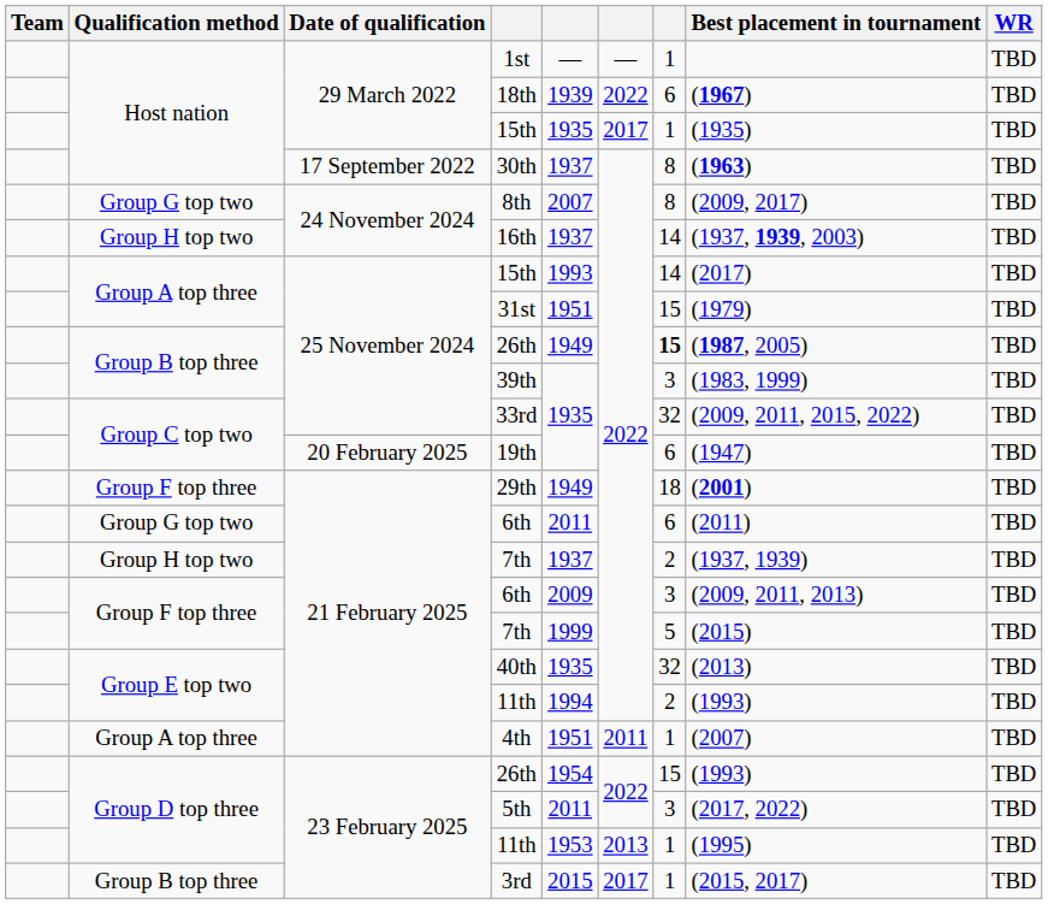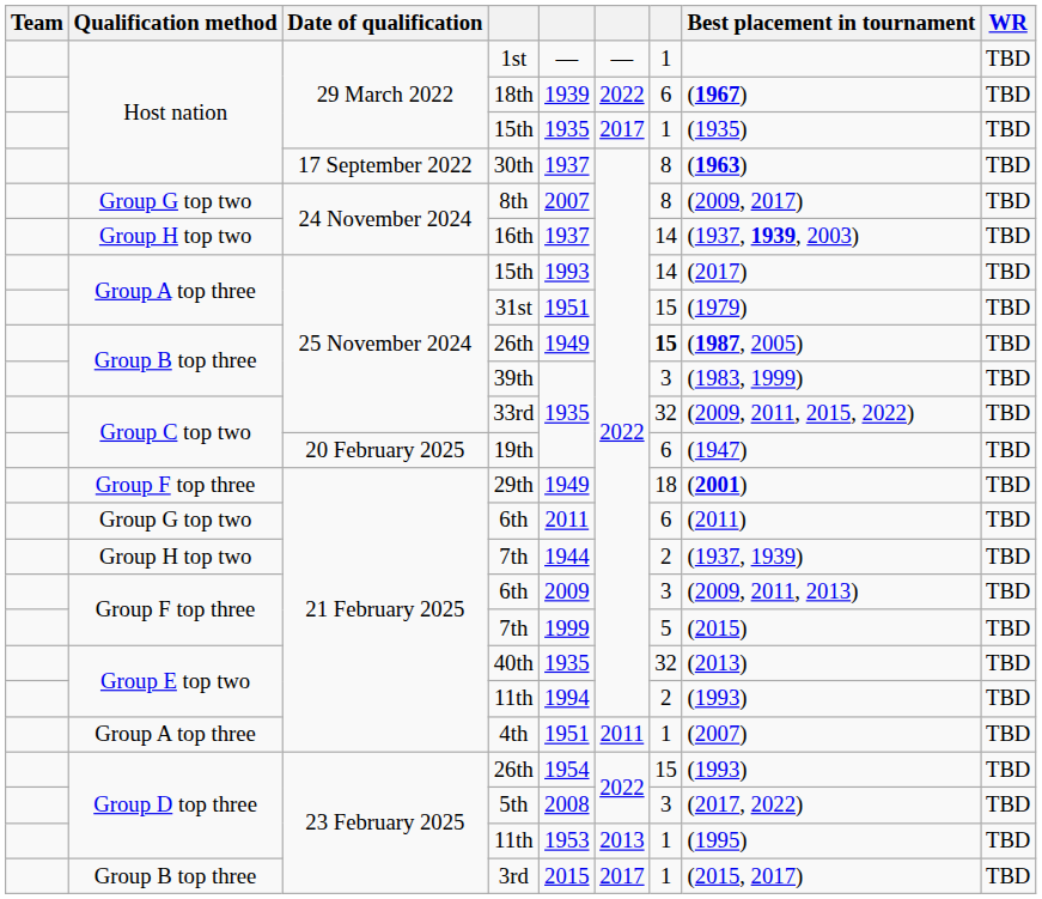Group H top two / 7th | column 5: 1937 -> 1944
5th | column 5: 2011 -> 2008
